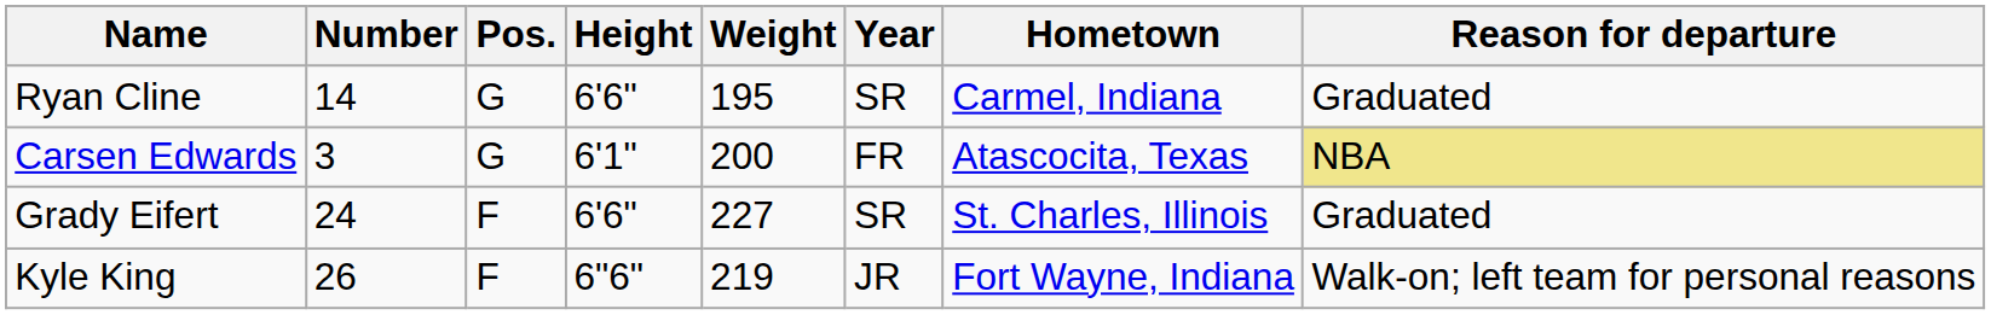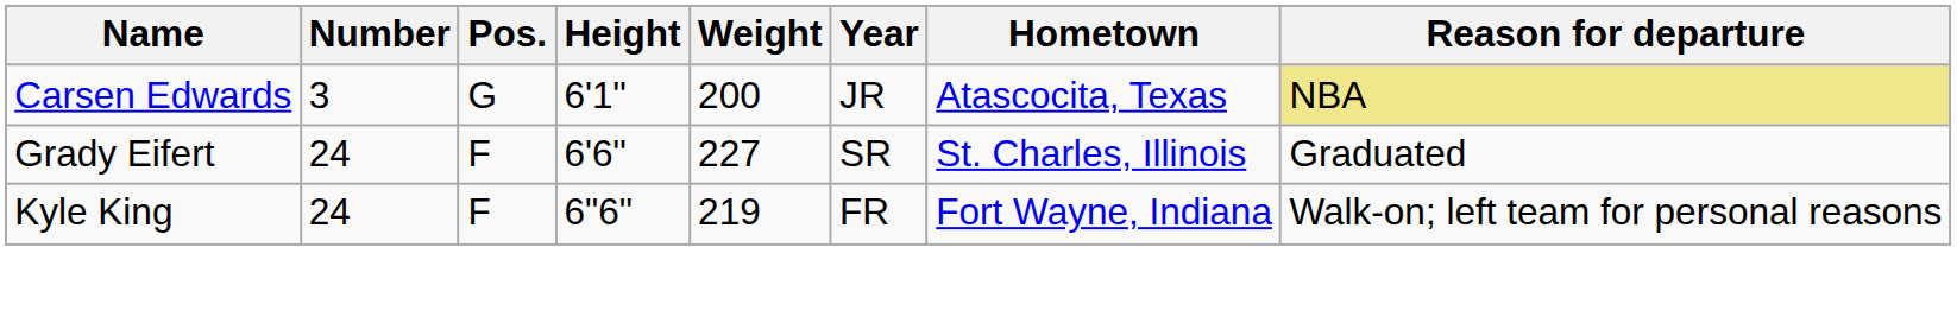- row: Ryan Cline | 14 | G | 6'6" | 195 | SR | Carmel, Indiana | Graduated
Carsen Edwards | Year: FR -> JR
Kyle King | Number: 26 -> 24
Kyle King | Year: JR -> FR
